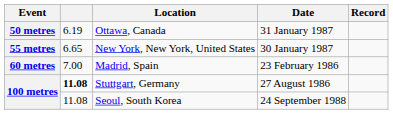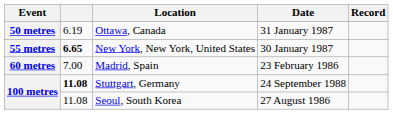New York, New York, United States | column 2: normal -> bold
Stuttgart, Germany | Date: 27 August 1986 -> 24 September 1988
Seoul, South Korea | Date: 24 September 1988 -> 27 August 1986
